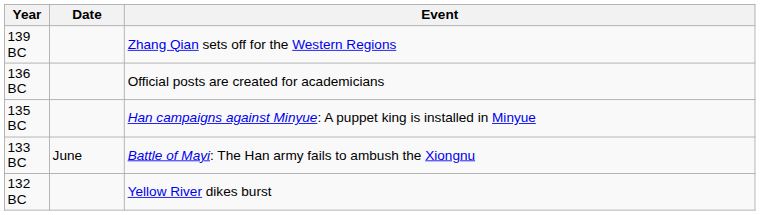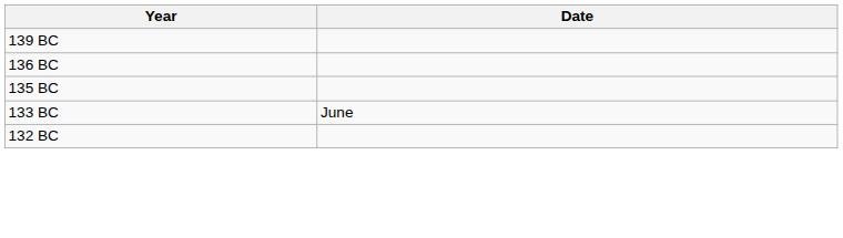- column: Event | Zhang Qian sets off for the Western Regions | Official posts are created for academicians | Han campaigns against Minyue: A puppet king is installed in Minyue | Battle of Mayi: The Han army fails to ambush the Xiongnu | Yellow River dikes burst
